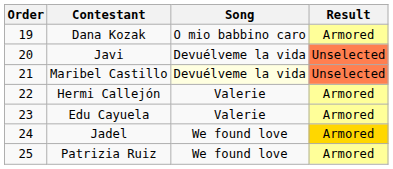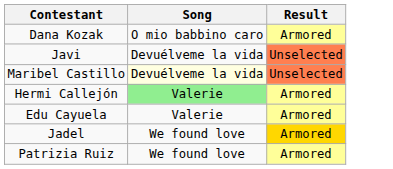- column: Order | 19 | 20 | 21 | 22 | 23 | 24 | 25
Hermi Callejón | Song: no background -> lightgreen background
